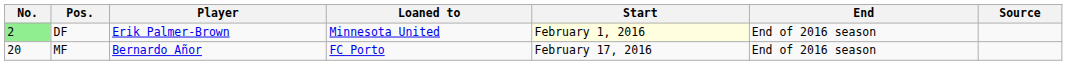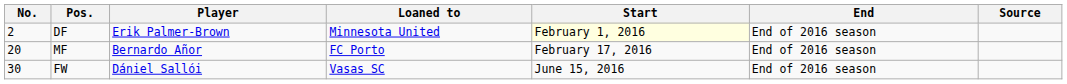DF | No.: lightgreen background -> no background
+ row: 30 | FW | Dániel Sallói | Vasas SC | June 15, 2016 | End of 2016 season
